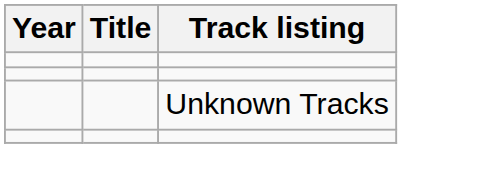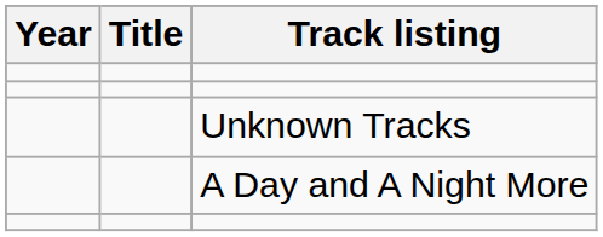+ row: A Day and A Night More
